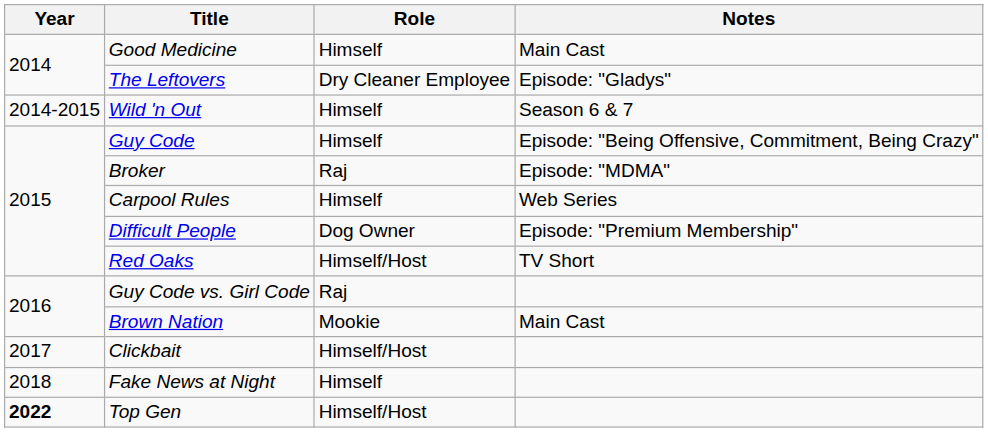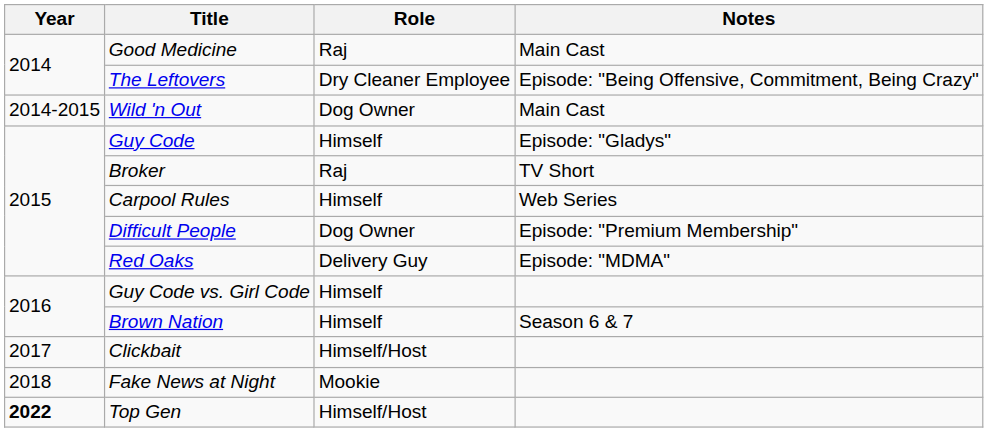Good Medicine | Role: Himself -> Raj
The Leftovers | Notes: Episode: "Gladys" -> Episode: "Being Offensive, Commitment, Being Crazy"
Wild 'n Out | Role: Himself -> Dog Owner
Wild 'n Out | Notes: Season 6 & 7 -> Main Cast
Guy Code | Notes: Episode: "Being Offensive, Commitment, Being Crazy" -> Episode: "Gladys"
Broker | Notes: Episode: "MDMA" -> TV Short
Red Oaks | Role: Himself/Host -> Delivery Guy
Red Oaks | Notes: TV Short -> Episode: "MDMA"
Guy Code vs. Girl Code | Role: Raj -> Himself
Brown Nation | Role: Mookie -> Himself
Brown Nation | Notes: Main Cast -> Season 6 & 7
Fake News at Night | Role: Himself -> Mookie
